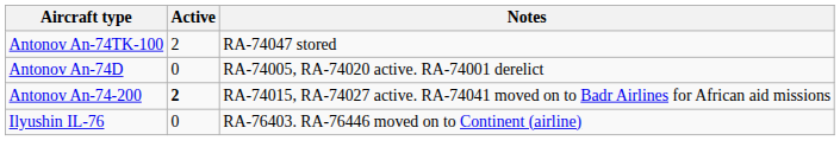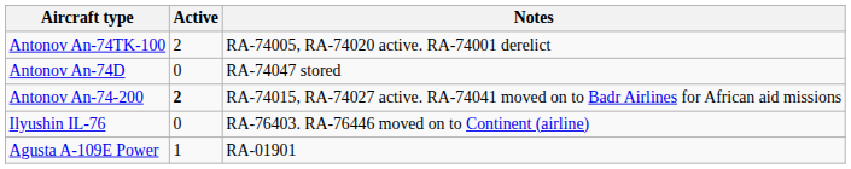Antonov An-74TK-100 | Notes: RA-74047 stored -> RA-74005, RA-74020 active. RA-74001 derelict
Antonov An-74D | Notes: RA-74005, RA-74020 active. RA-74001 derelict -> RA-74047 stored
+ row: Agusta A-109E Power | 1 | RA-01901
